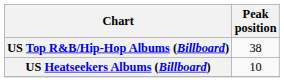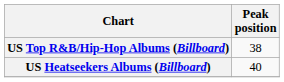US Heatseekers Albums (Billboard) | Peak position: 10 -> 40
